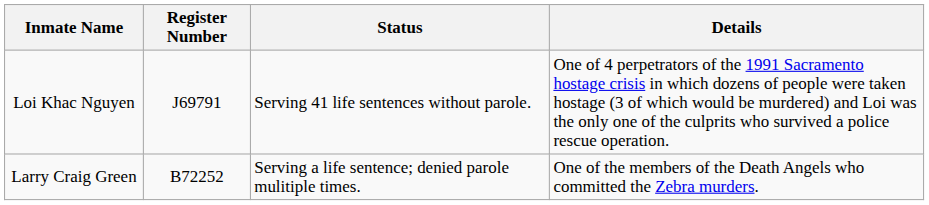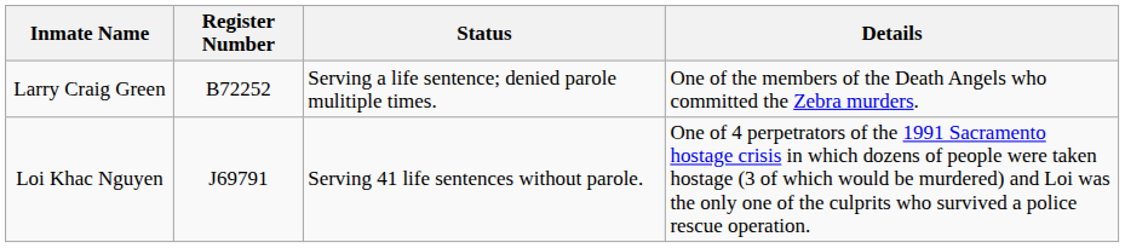rows swapped: Larry Craig Green <-> Loi Khac Nguyen
